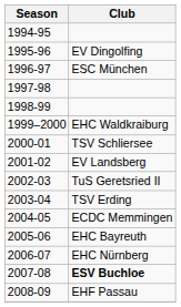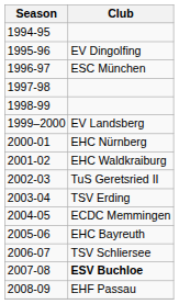1999–2000 | Club: EHC Waldkraiburg -> EV Landsberg
2000-01 | Club: TSV Schliersee -> EHC Nürnberg
2001-02 | Club: EV Landsberg -> EHC Waldkraiburg
2006-07 | Club: EHC Nürnberg -> TSV Schliersee
